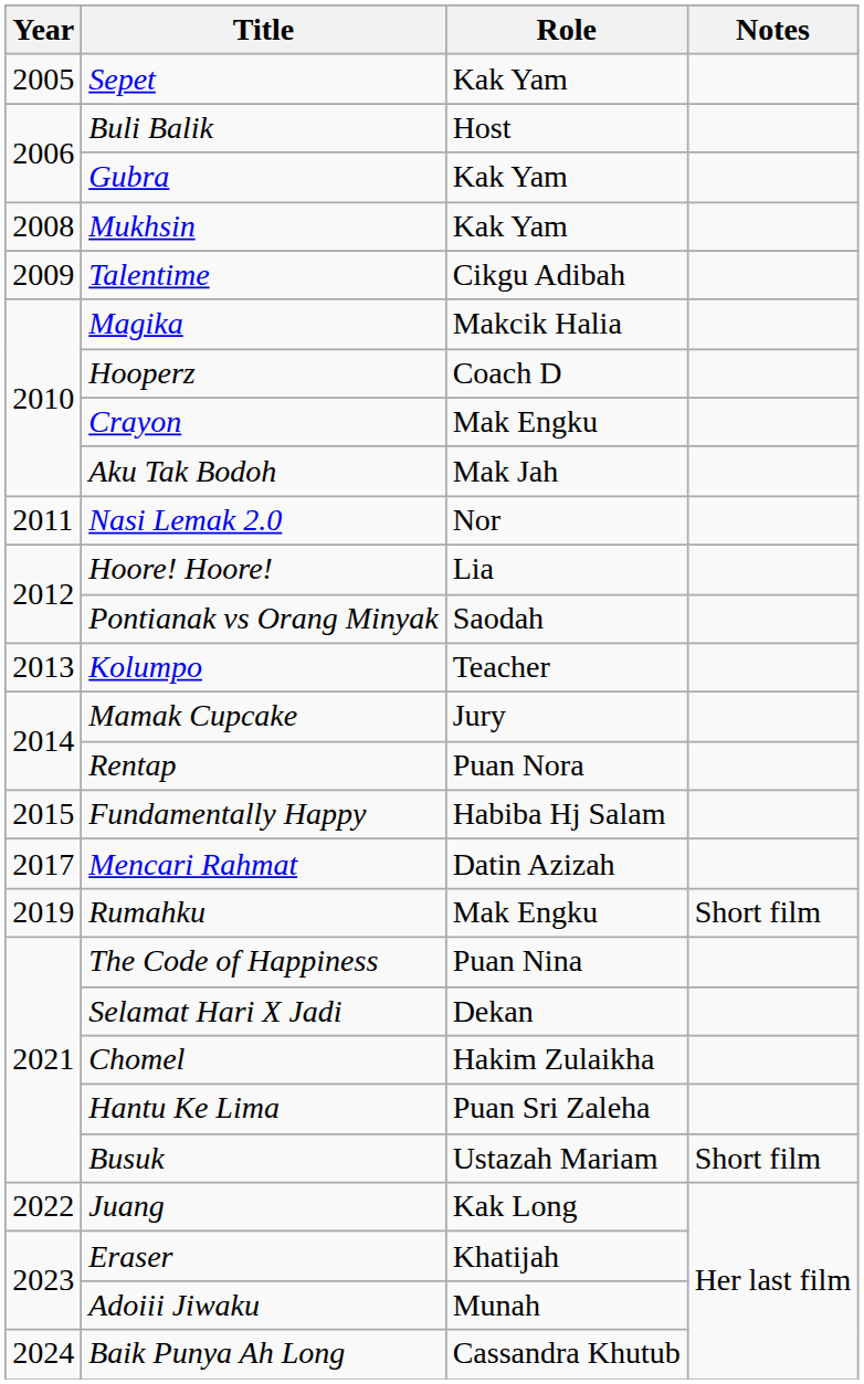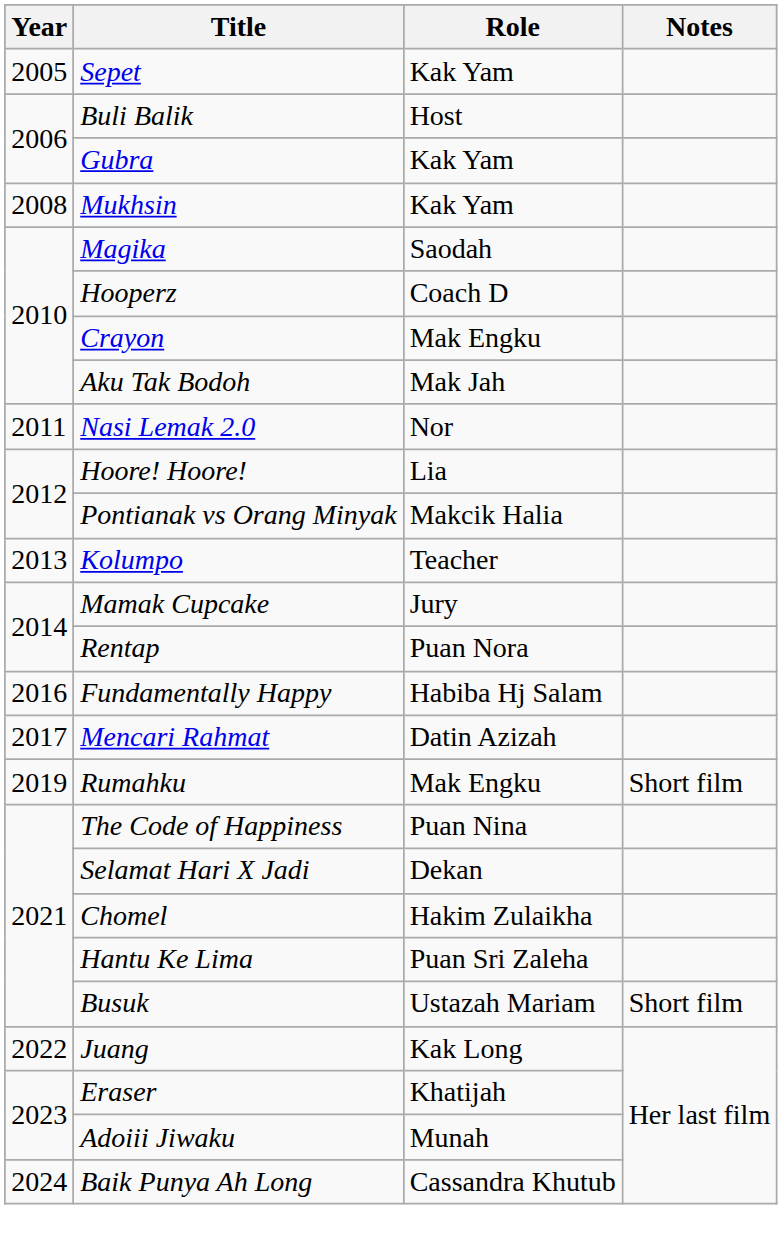- row: 2009 | Talentime | Cikgu Adibah
Magika | Role: Makcik Halia -> Saodah
Pontianak vs Orang Minyak | Role: Saodah -> Makcik Halia
Fundamentally Happy | Year: 2015 -> 2016
